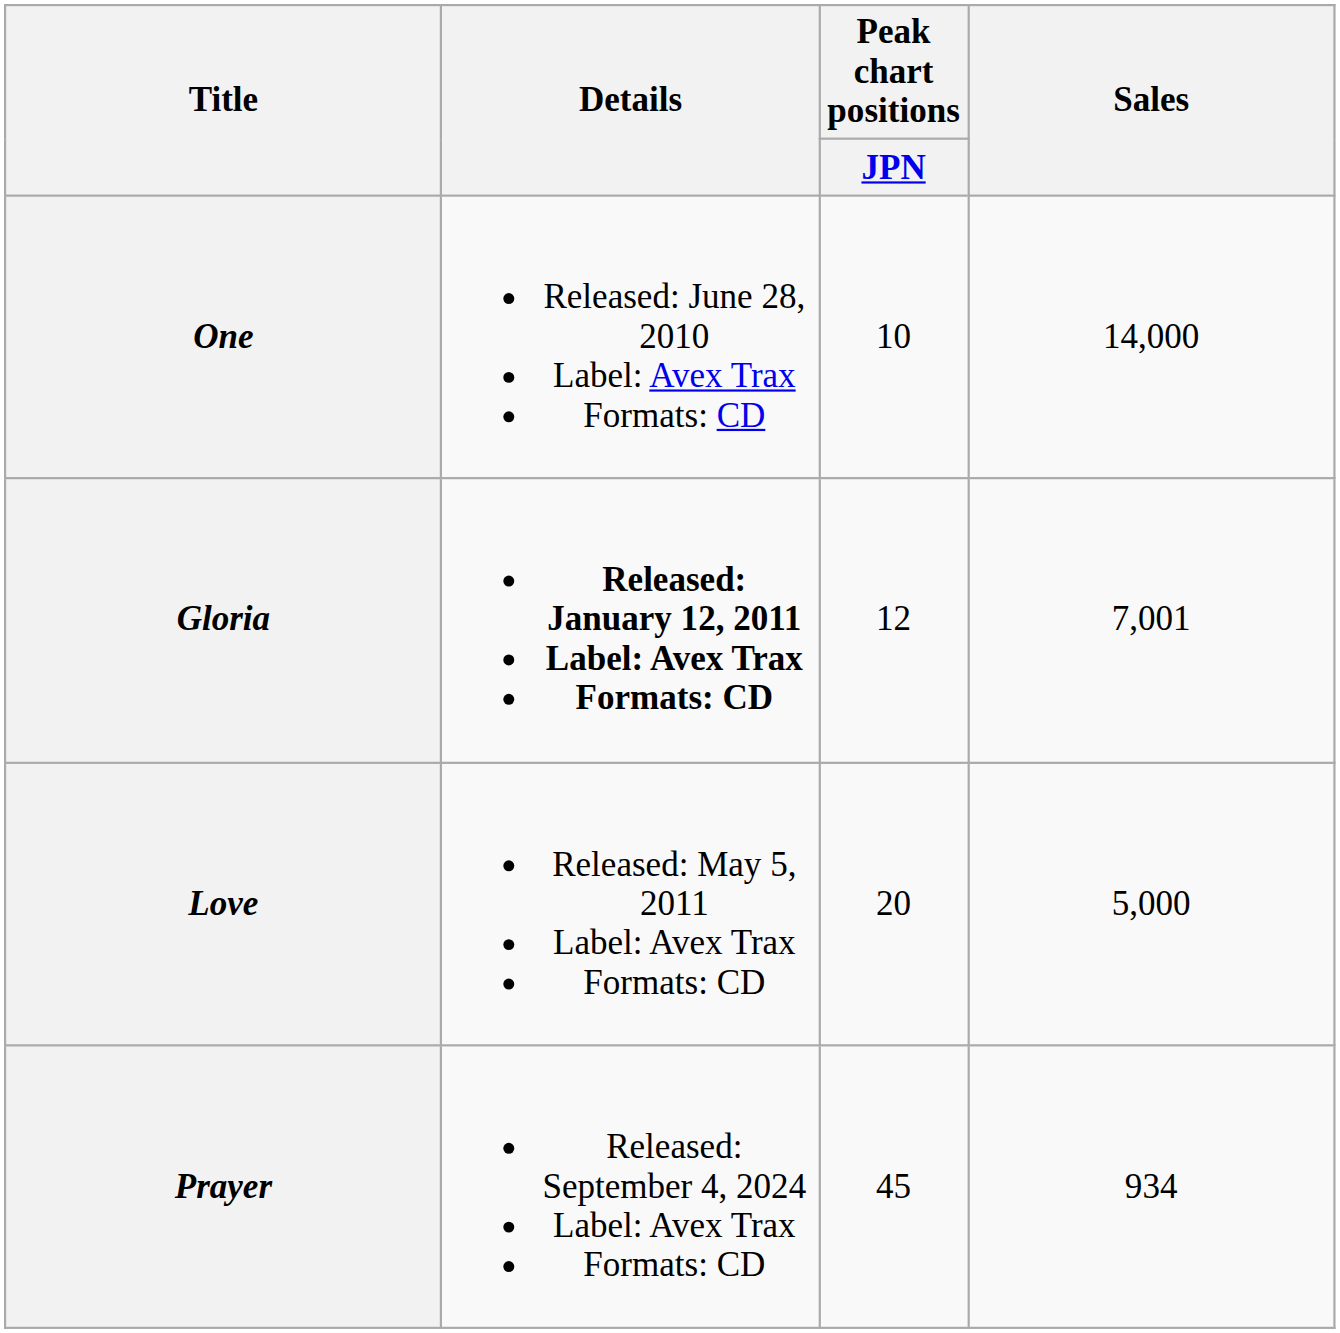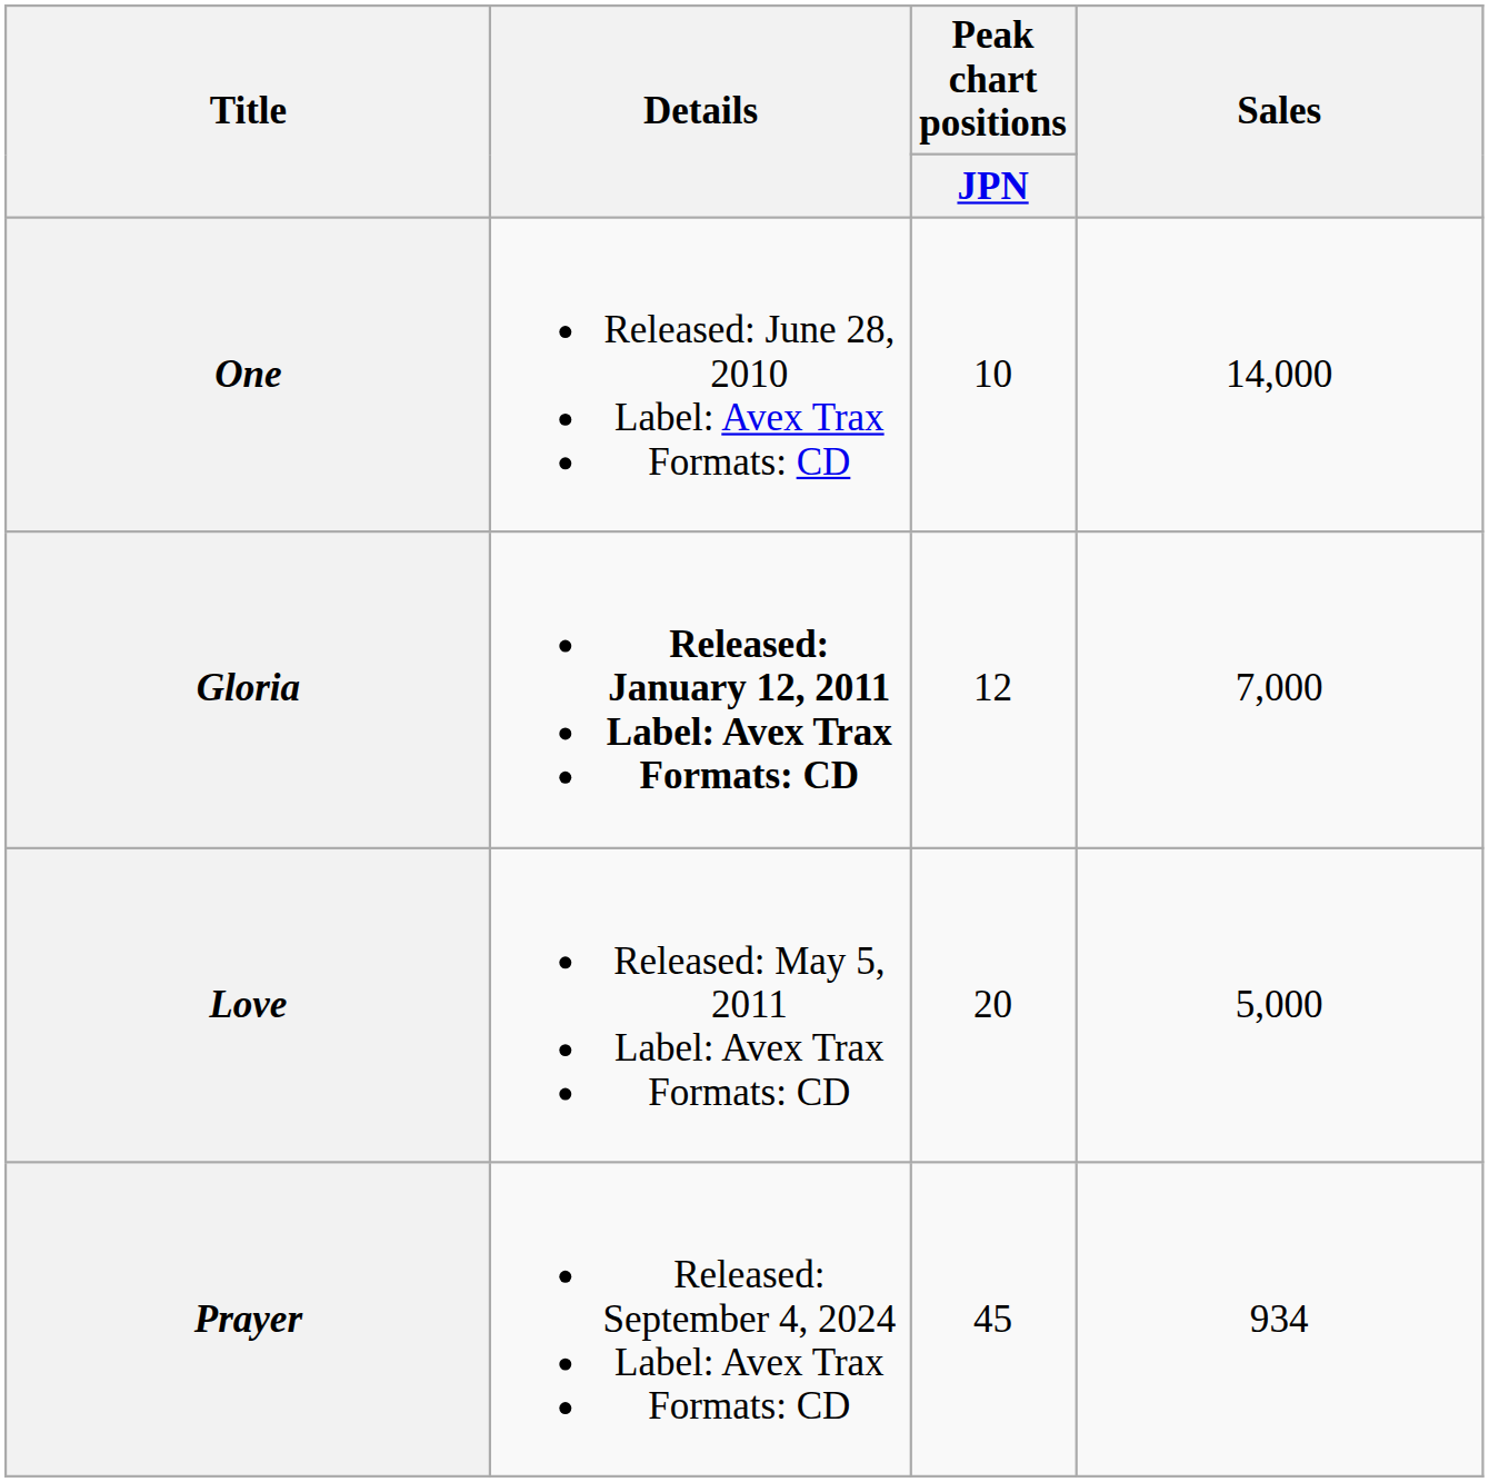Gloria | Sales: 7,001 -> 7,000
